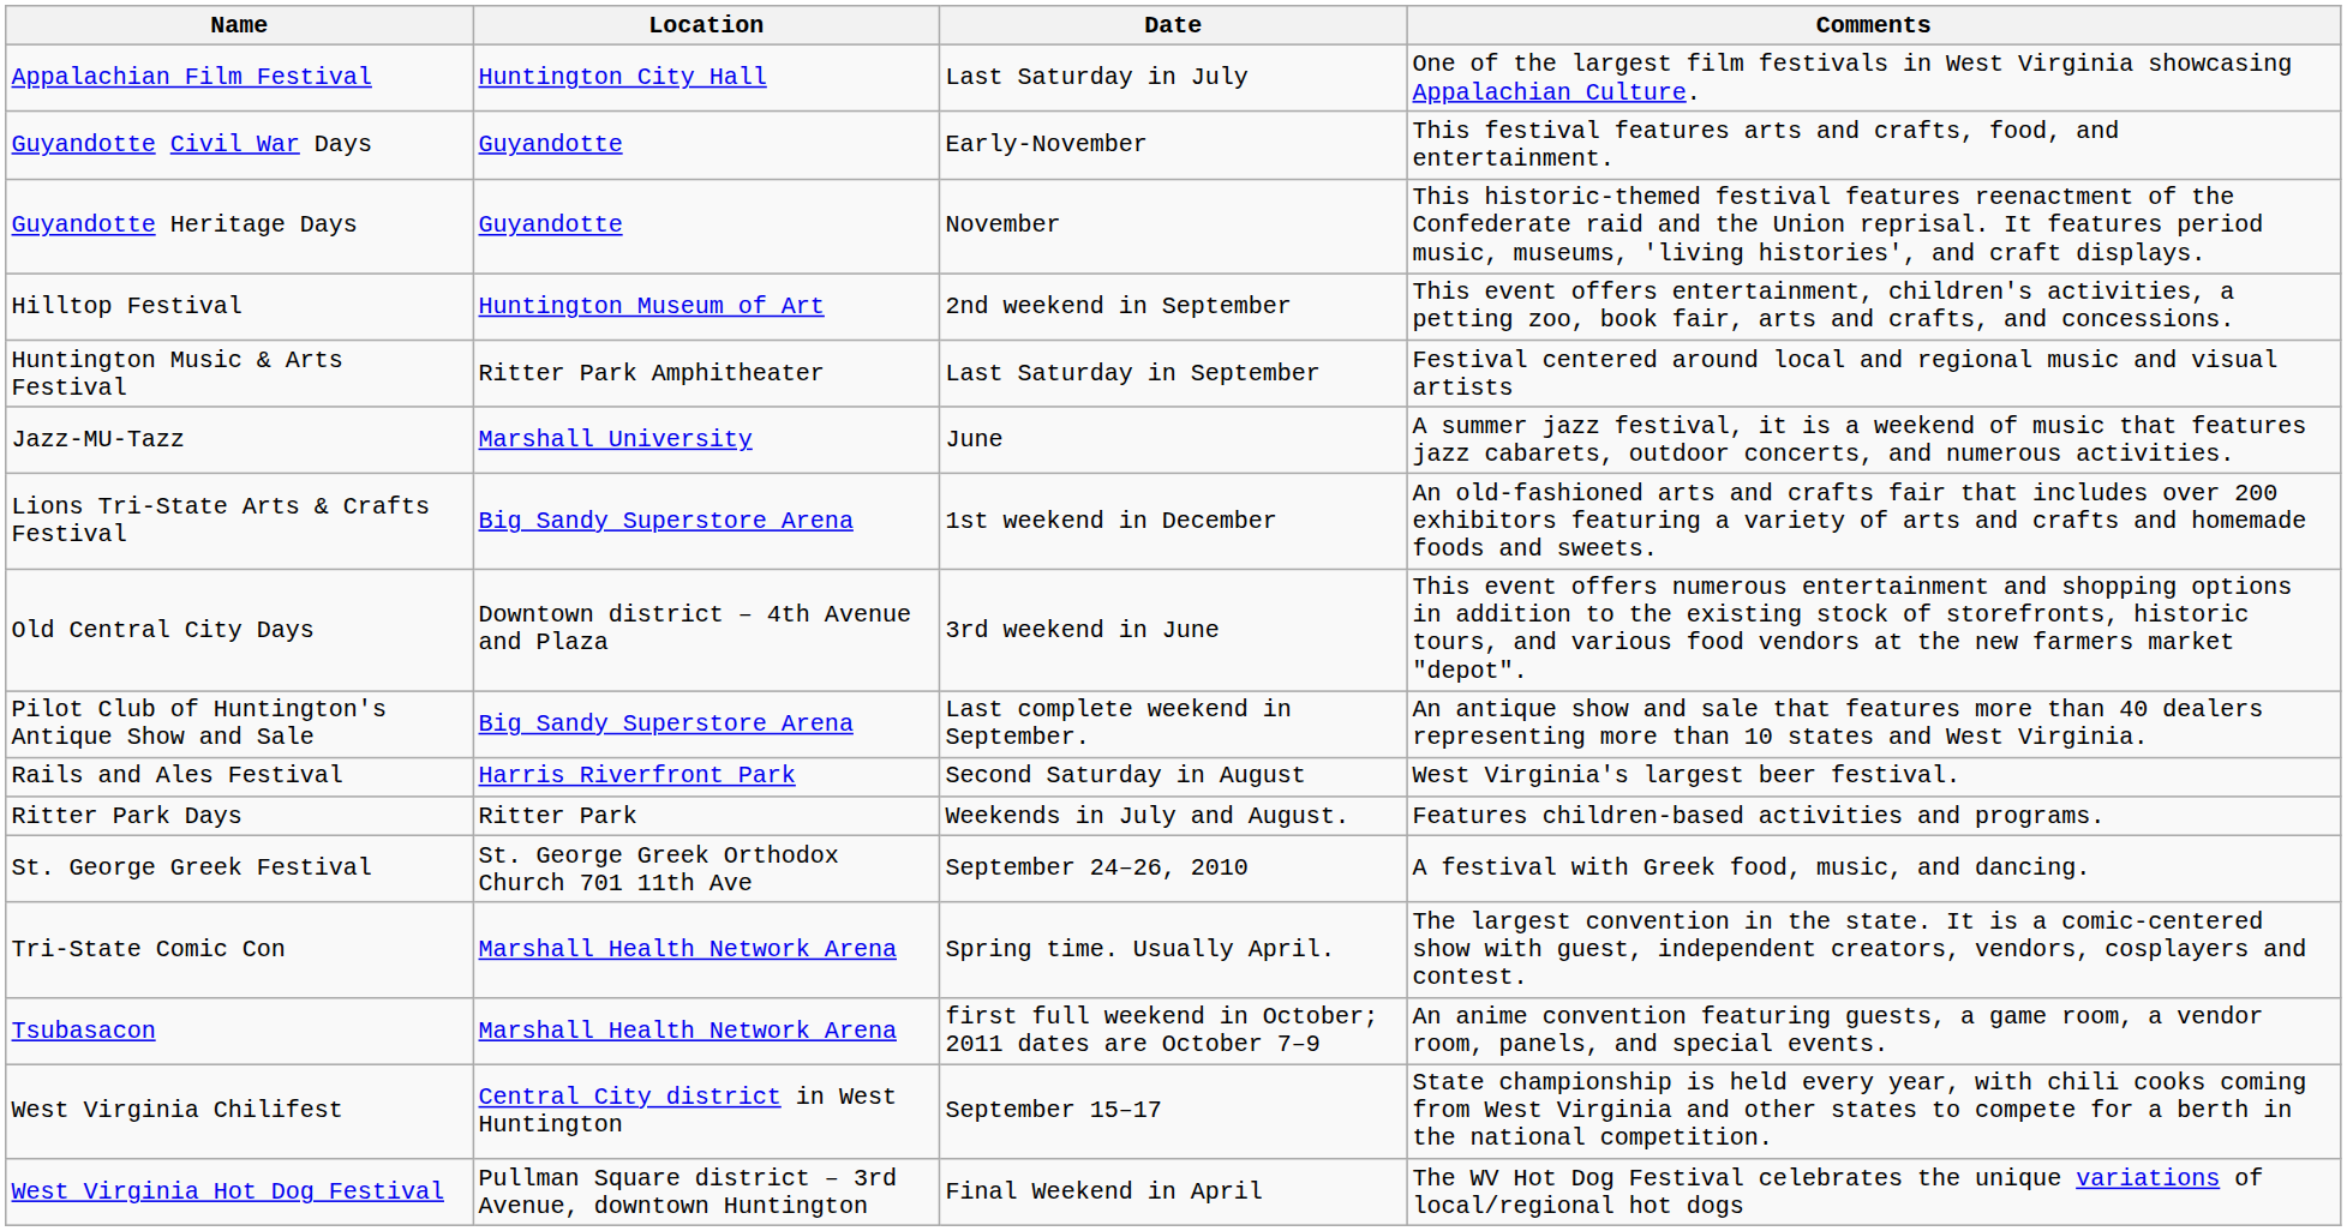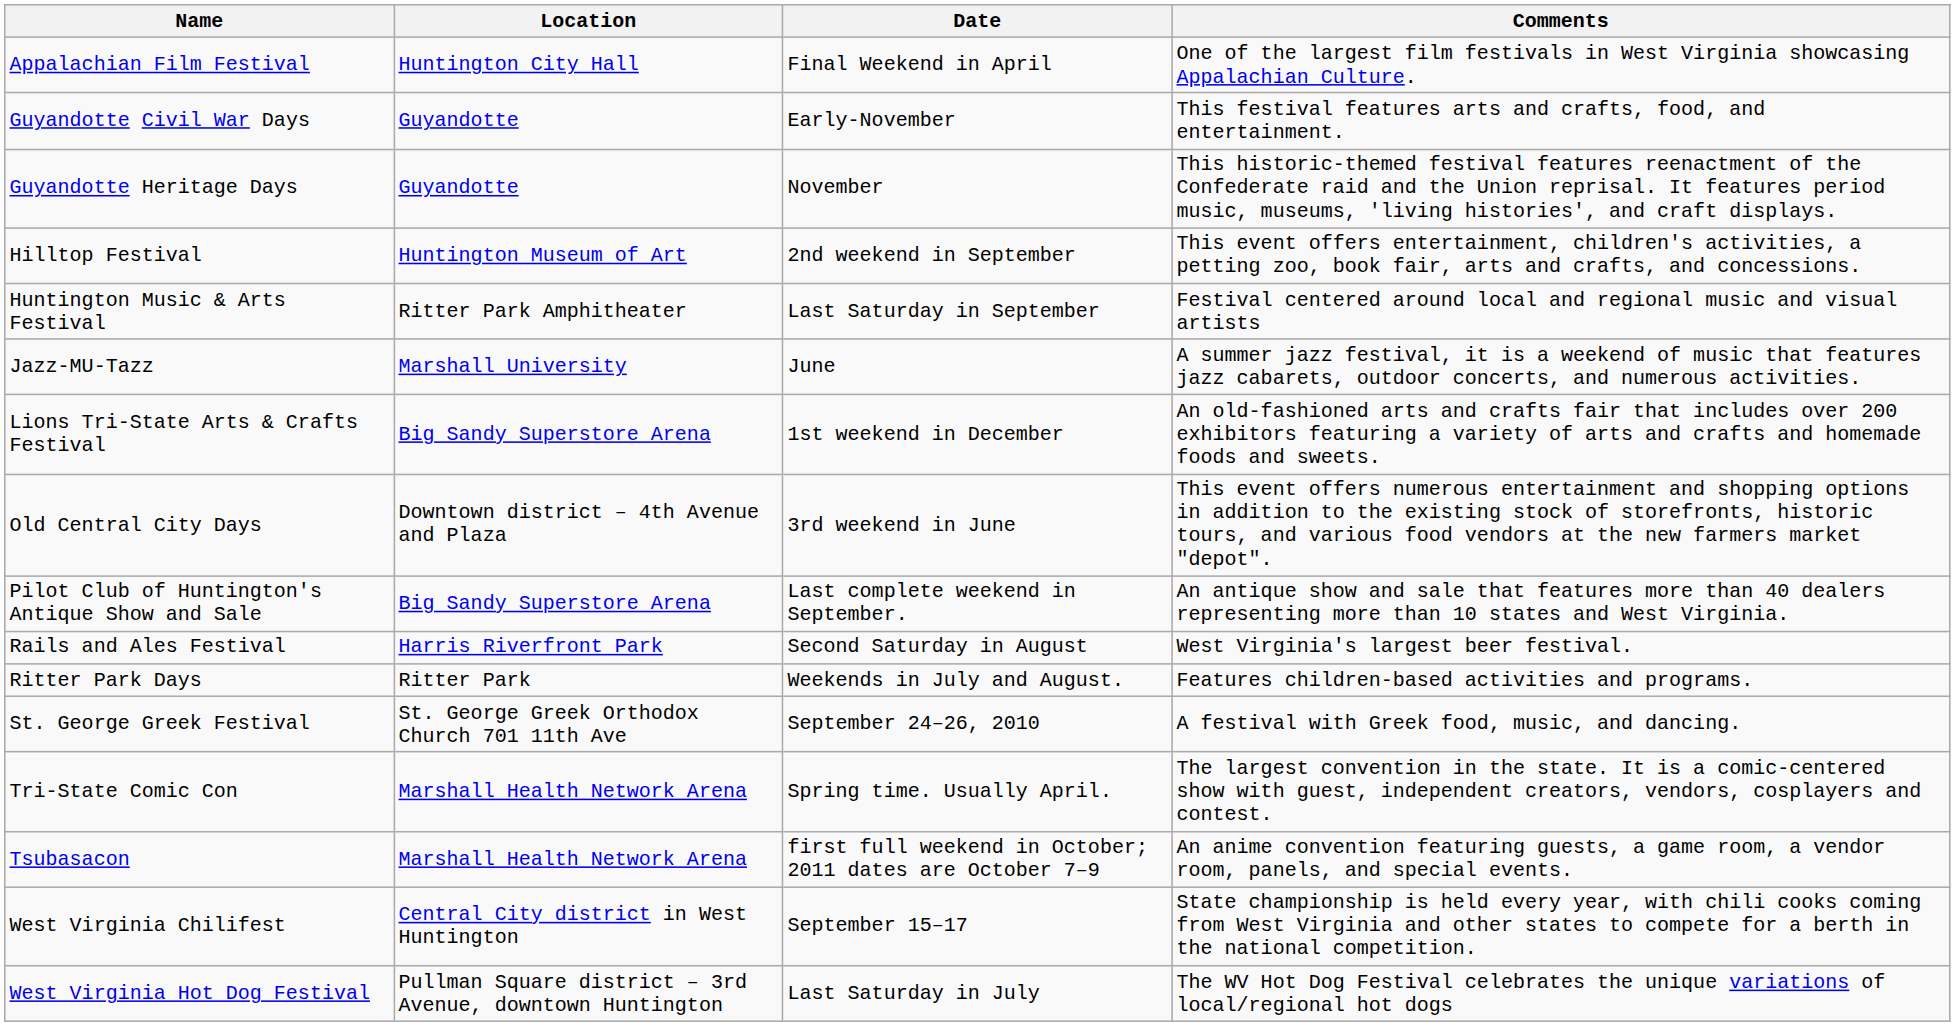Appalachian Film Festival | Date: Last Saturday in July -> Final Weekend in April
West Virginia Hot Dog Festival | Date: Final Weekend in April -> Last Saturday in July
